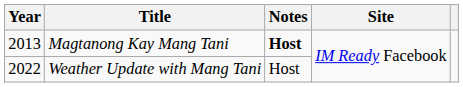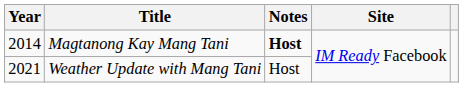Magtanong Kay Mang Tani | Year: 2013 -> 2014
Weather Update with Mang Tani | Year: 2022 -> 2021
